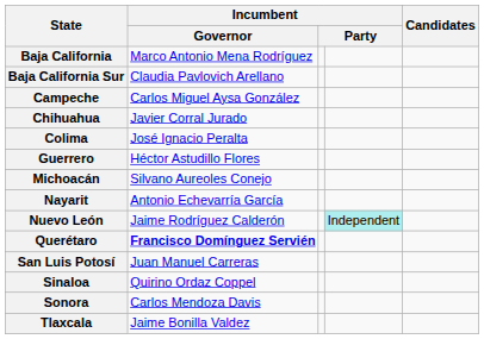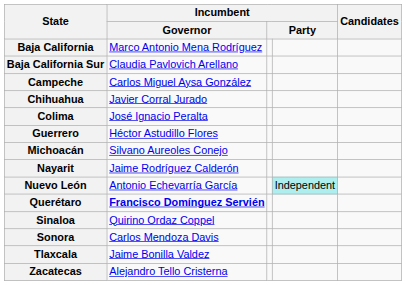Nayarit | Incumbent / Governor: Antonio Echevarría García -> Jaime Rodríguez Calderón
Nuevo León | Incumbent / Governor: Jaime Rodríguez Calderón -> Antonio Echevarría García
- row: San Luis Potosí | Juan Manuel Carreras
+ row: Zacatecas | Alejandro Tello Cristerna
